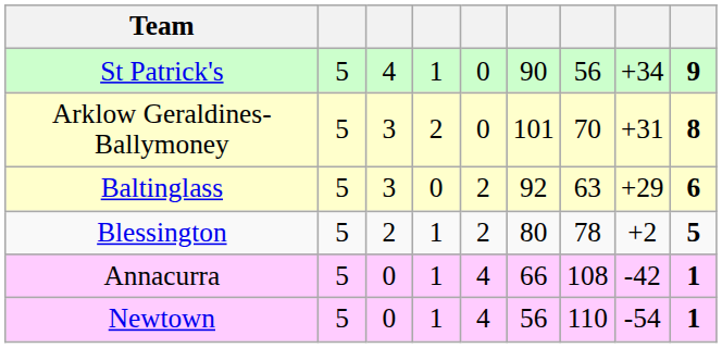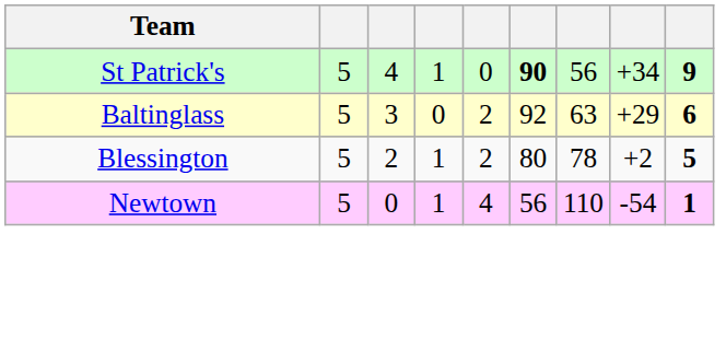St Patrick's | column 6: normal -> bold
- row: Arklow Geraldines-Ballymoney | 5 | 3 | 2 | 0 | 101 | 70 | +31 | 8
- row: Annacurra | 5 | 0 | 1 | 4 | 66 | 108 | -42 | 1
